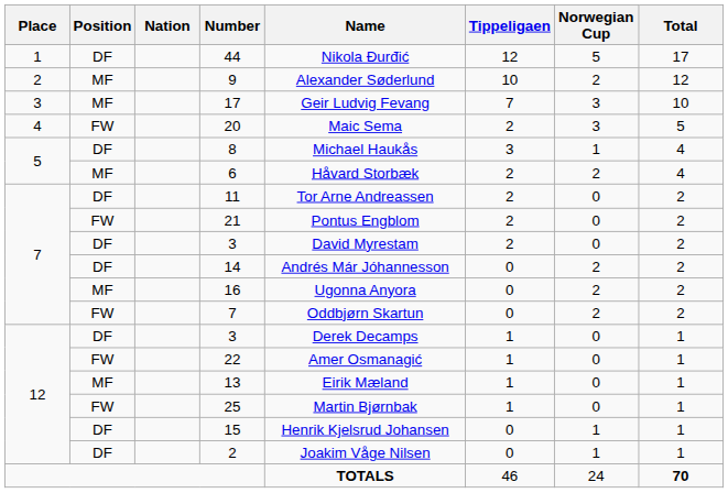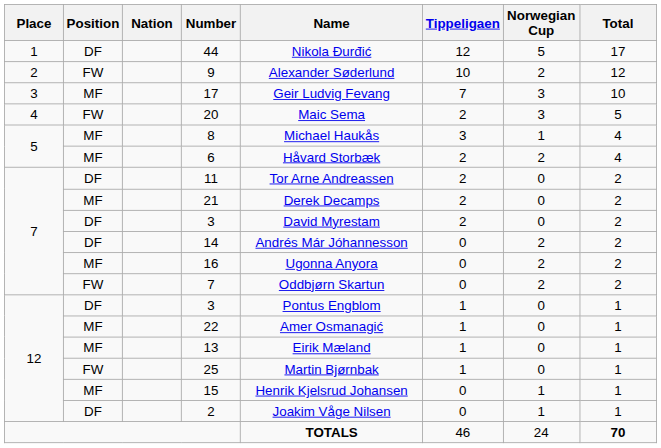9 | Position: MF -> FW
8 | Position: DF -> MF
21 | Position: FW -> MF
21 | Name: Pontus Engblom -> Derek Decamps
12 / 3 | Name: Derek Decamps -> Pontus Engblom
22 | Position: FW -> MF
15 | Position: DF -> MF
